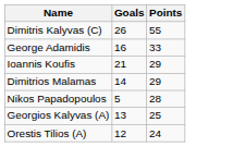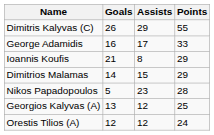+ column: Assists | 29 | 17 | 8 | 15 | 23 | 12 | 12
